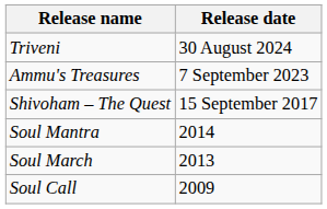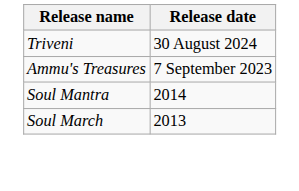- row: Shivoham – The Quest | 15 September 2017
- row: Soul Call | 2009
